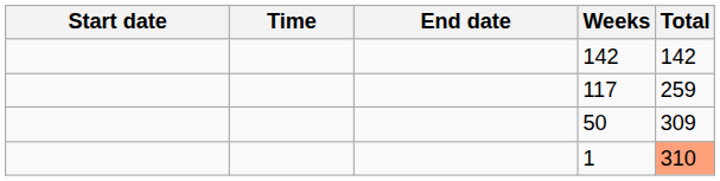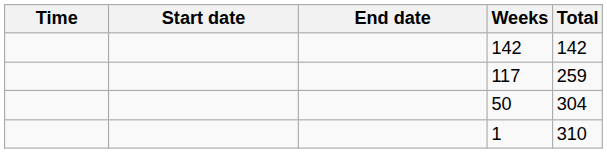columns swapped: Time <-> Start date
50 | Total: 309 -> 304
1 | Total: lightsalmon background -> no background
